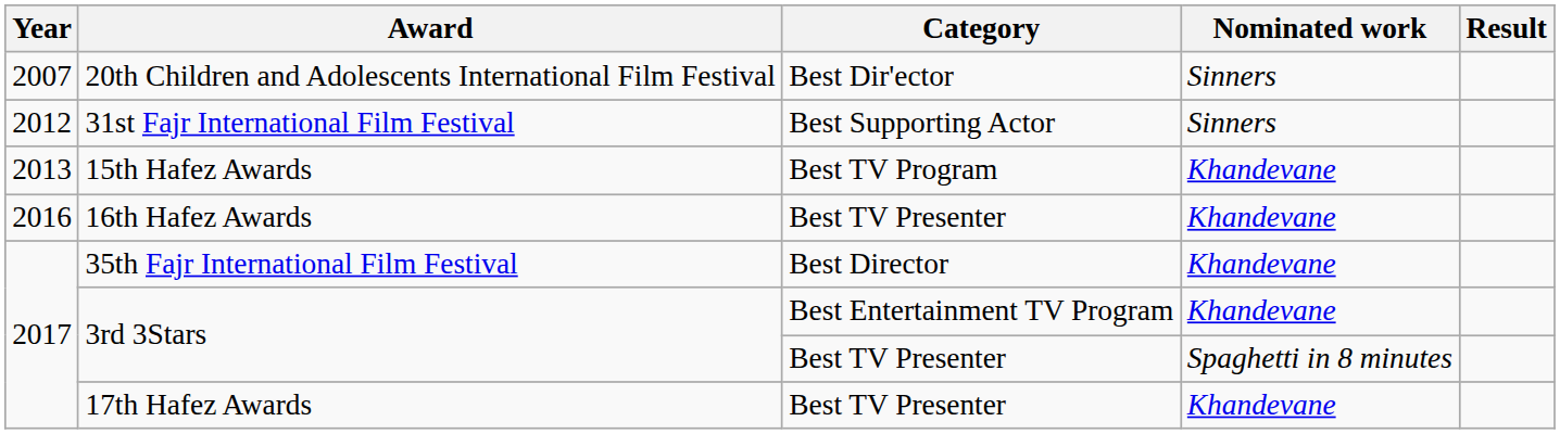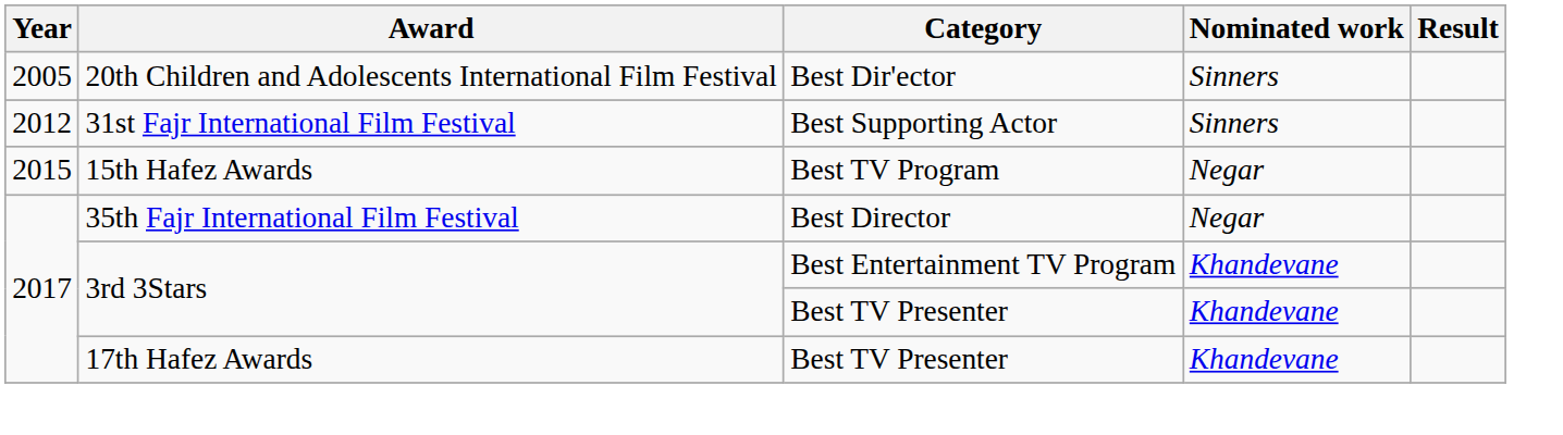20th Children and Adolescents International Film Festival | Year: 2007 -> 2005
15th Hafez Awards | Year: 2013 -> 2015
15th Hafez Awards | Nominated work: Khandevane -> Negar
- row: 2016 | 16th Hafez Awards | Best TV Presenter | Khandevane
35th Fajr International Film Festival | Nominated work: Khandevane -> Negar
3rd 3Stars / Best TV Presenter | Nominated work: Spaghetti in 8 minutes -> Khandevane
